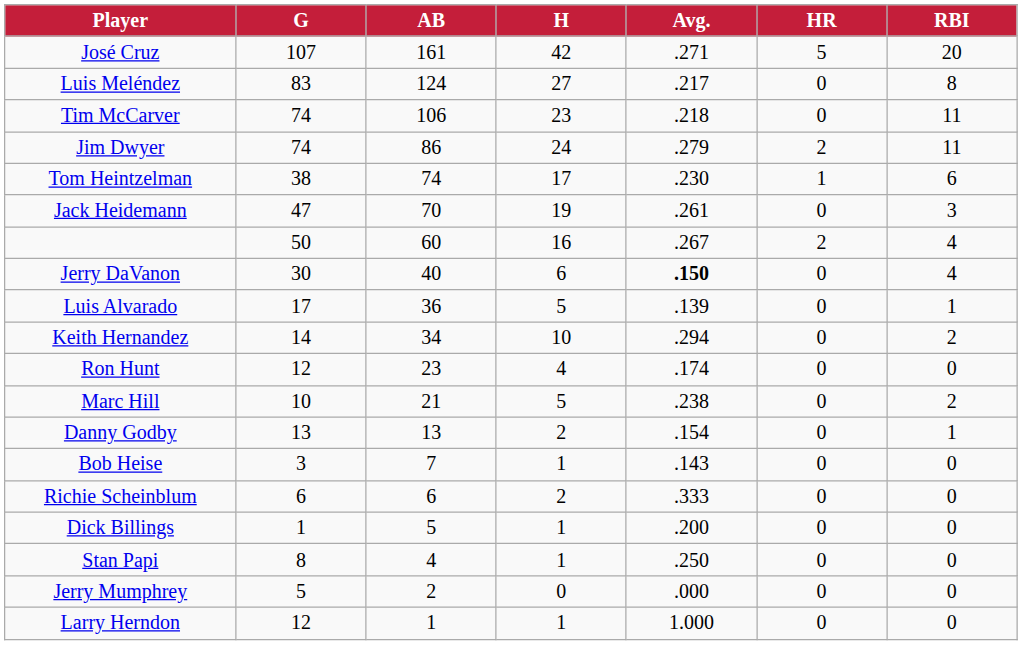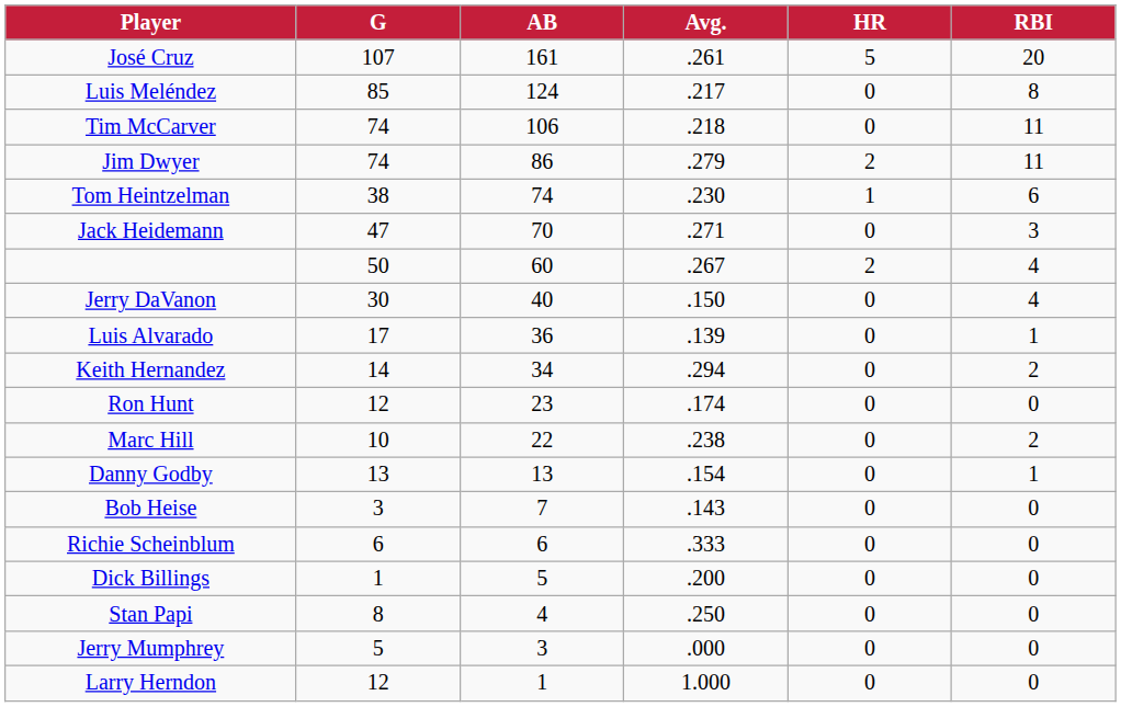- column: H | 42 | 27 | 23 | 24 | 17 | 19 | 16 | 6 | 5 | 10 | 4 | 5 | 2 | 1 | 2 | 1 | 1 | 0 | 1
José Cruz | Avg.: .271 -> .261
Luis Meléndez | G: 83 -> 85
Jack Heidemann | Avg.: .261 -> .271
Jerry DaVanon | Avg.: bold -> normal
Marc Hill | AB: 21 -> 22
Jerry Mumphrey | AB: 2 -> 3
